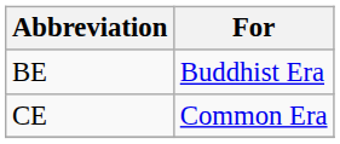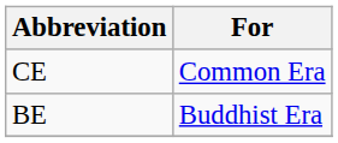rows swapped: BE <-> CE
